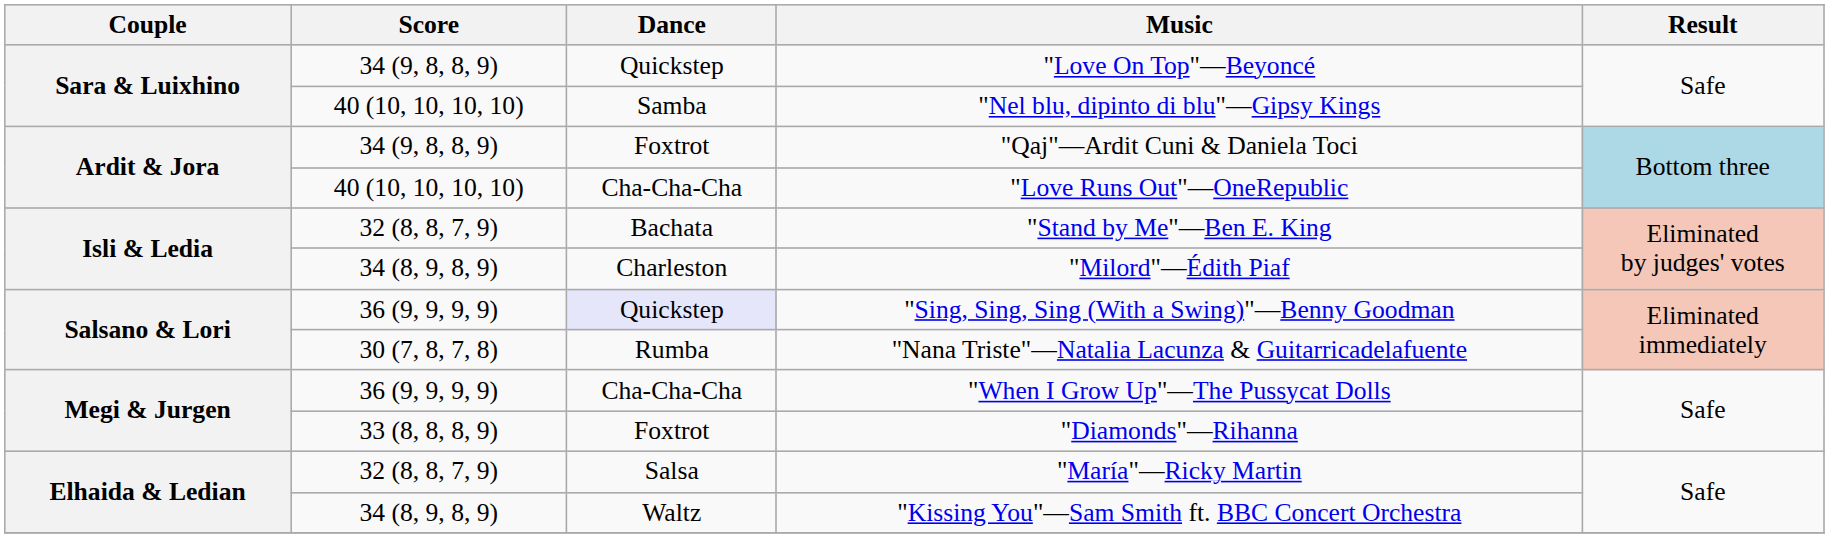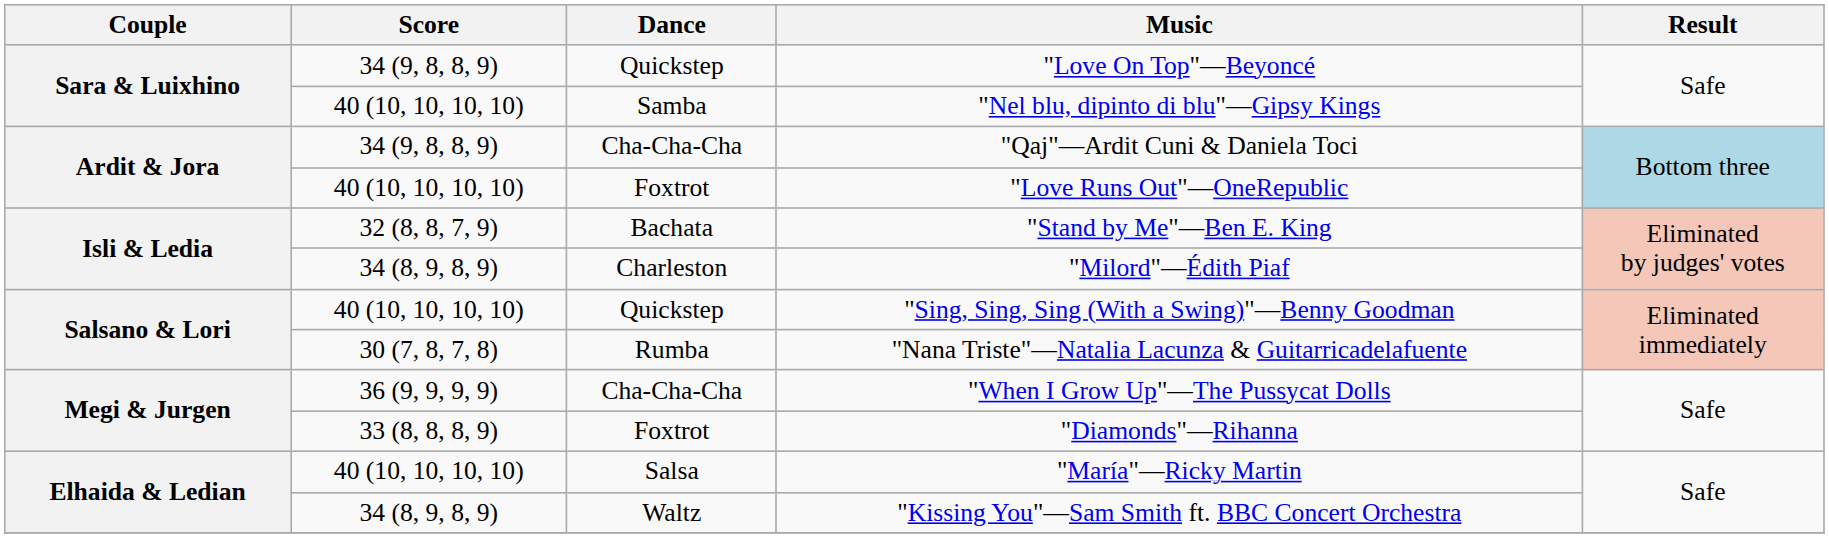"Qaj"—Ardit Cuni & Daniela Toci | Dance: Foxtrot -> Cha-Cha-Cha
"Love Runs Out"—OneRepublic | Dance: Cha-Cha-Cha -> Foxtrot
"Sing, Sing, Sing (With a Swing)"—Benny Goodman | Score: 36 (9, 9, 9, 9) -> 40 (10, 10, 10, 10)
"Sing, Sing, Sing (With a Swing)"—Benny Goodman | Dance: lavender background -> no background
"María"—Ricky Martin | Score: 32 (8, 8, 7, 9) -> 40 (10, 10, 10, 10)
